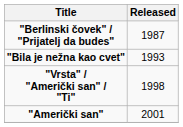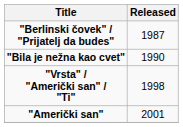"Bila je nežna kao cvet" | Released: 1993 -> 1990
